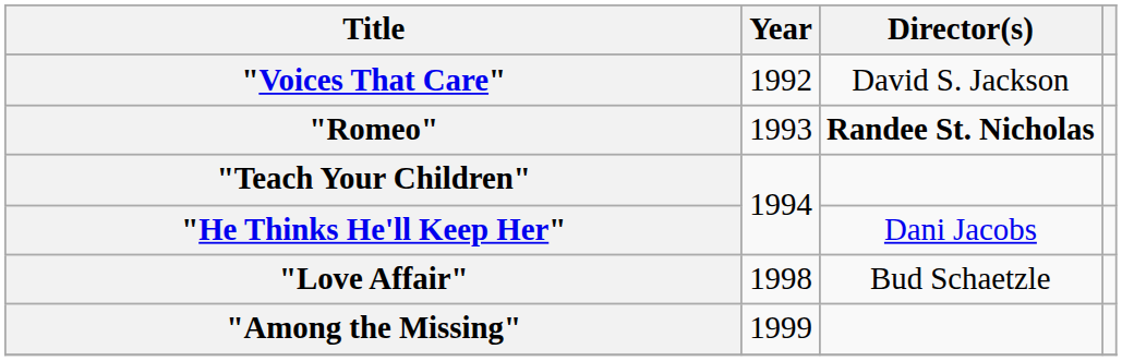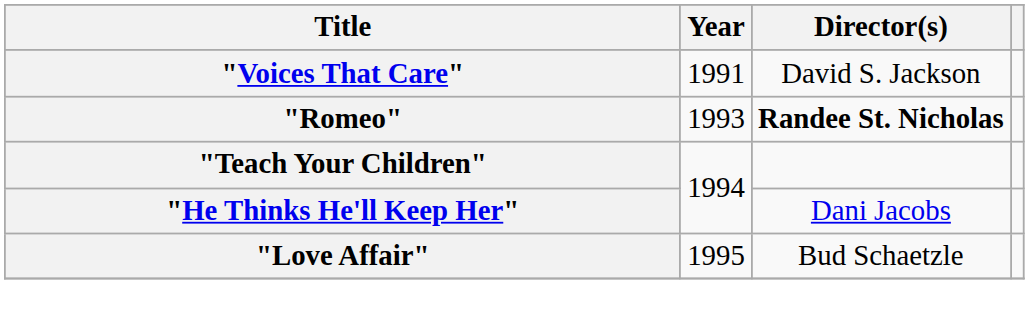"Voices That Care" | Year: 1992 -> 1991
"Love Affair" | Year: 1998 -> 1995
- row: "Among the Missing" | 1999
